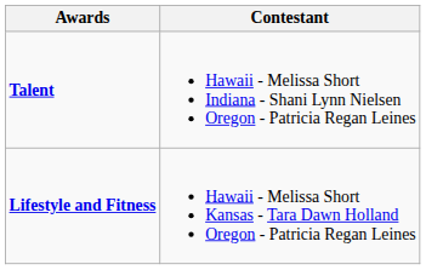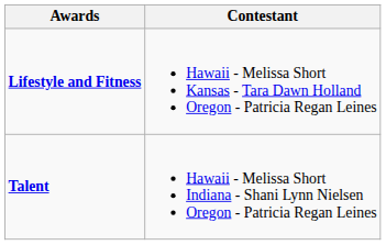rows swapped: Lifestyle and Fitness <-> Talent
